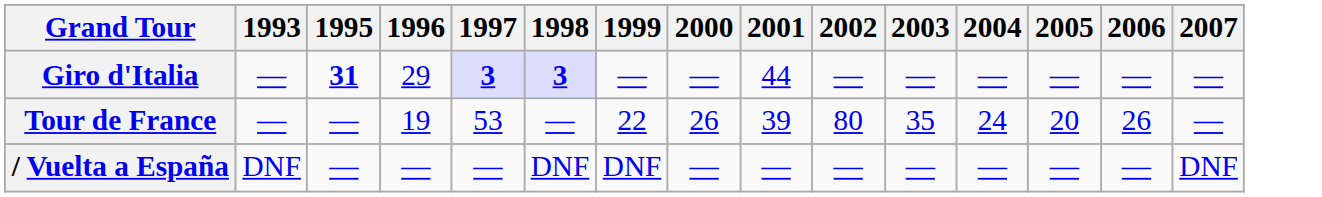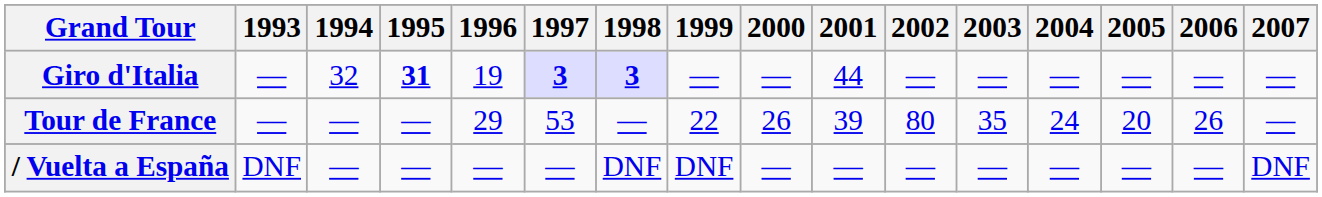+ column: 1994 | 32 | — | —
Giro d'Italia | 1996: 29 -> 19
Tour de France | 1996: 19 -> 29
